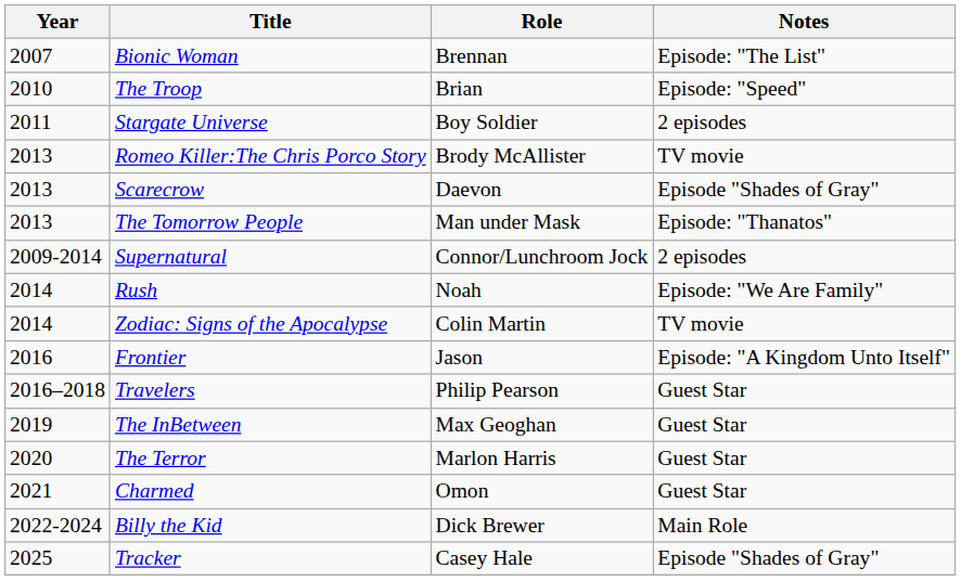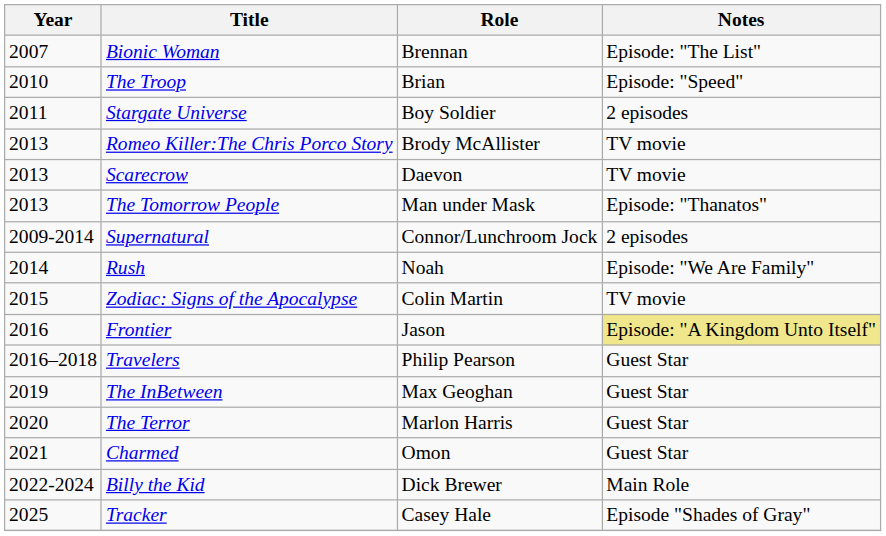Scarecrow | Notes: Episode "Shades of Gray" -> TV movie
Zodiac: Signs of the Apocalypse | Year: 2014 -> 2015
Frontier | Notes: no background -> khaki background
